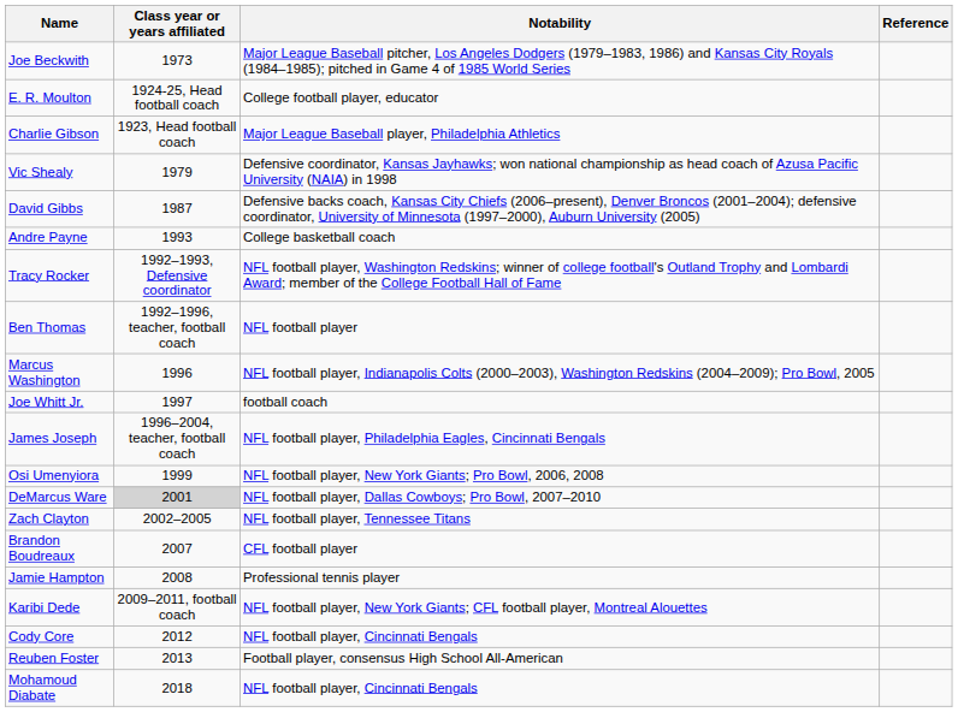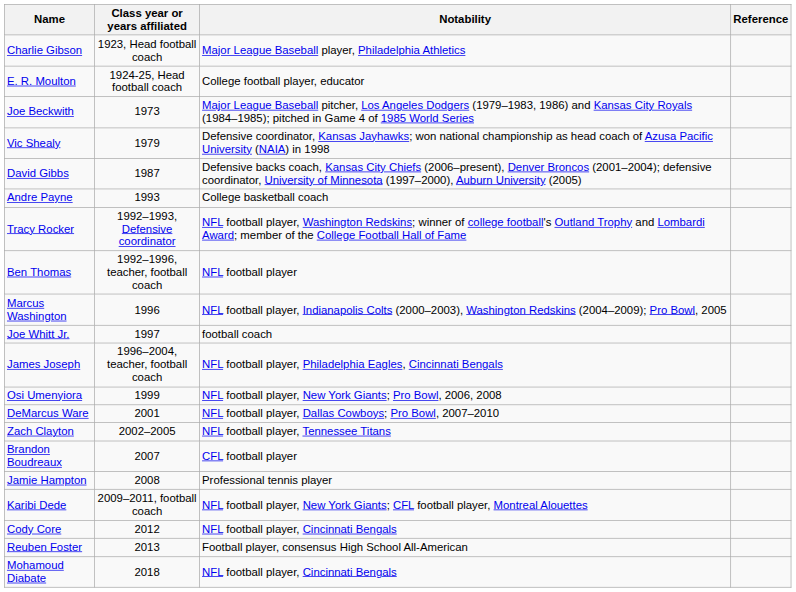rows swapped: Charlie Gibson <-> Joe Beckwith
DeMarcus Ware | Class year or years affiliated: lightgrey background -> no background
